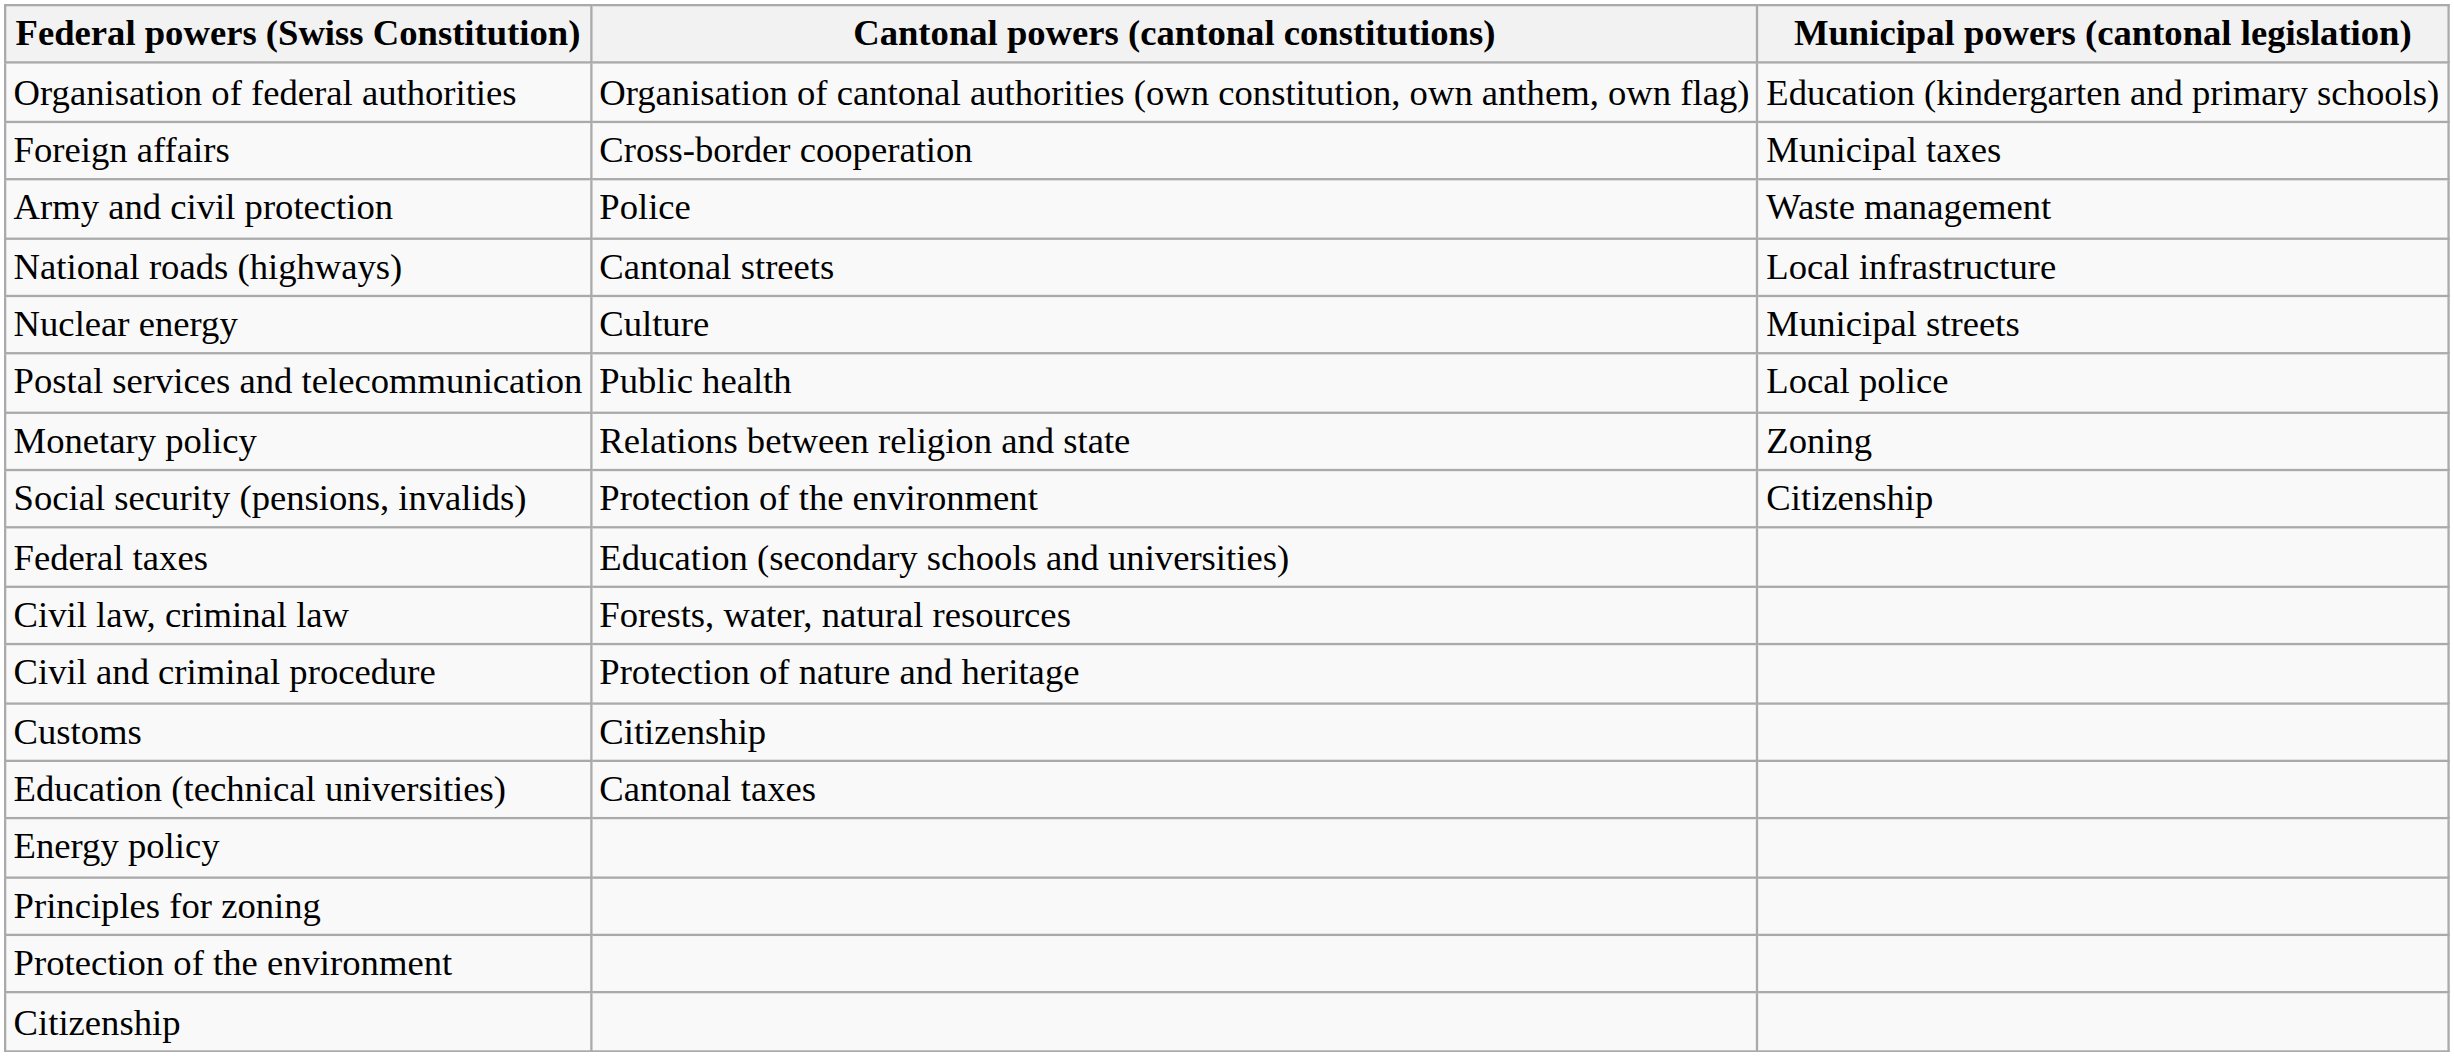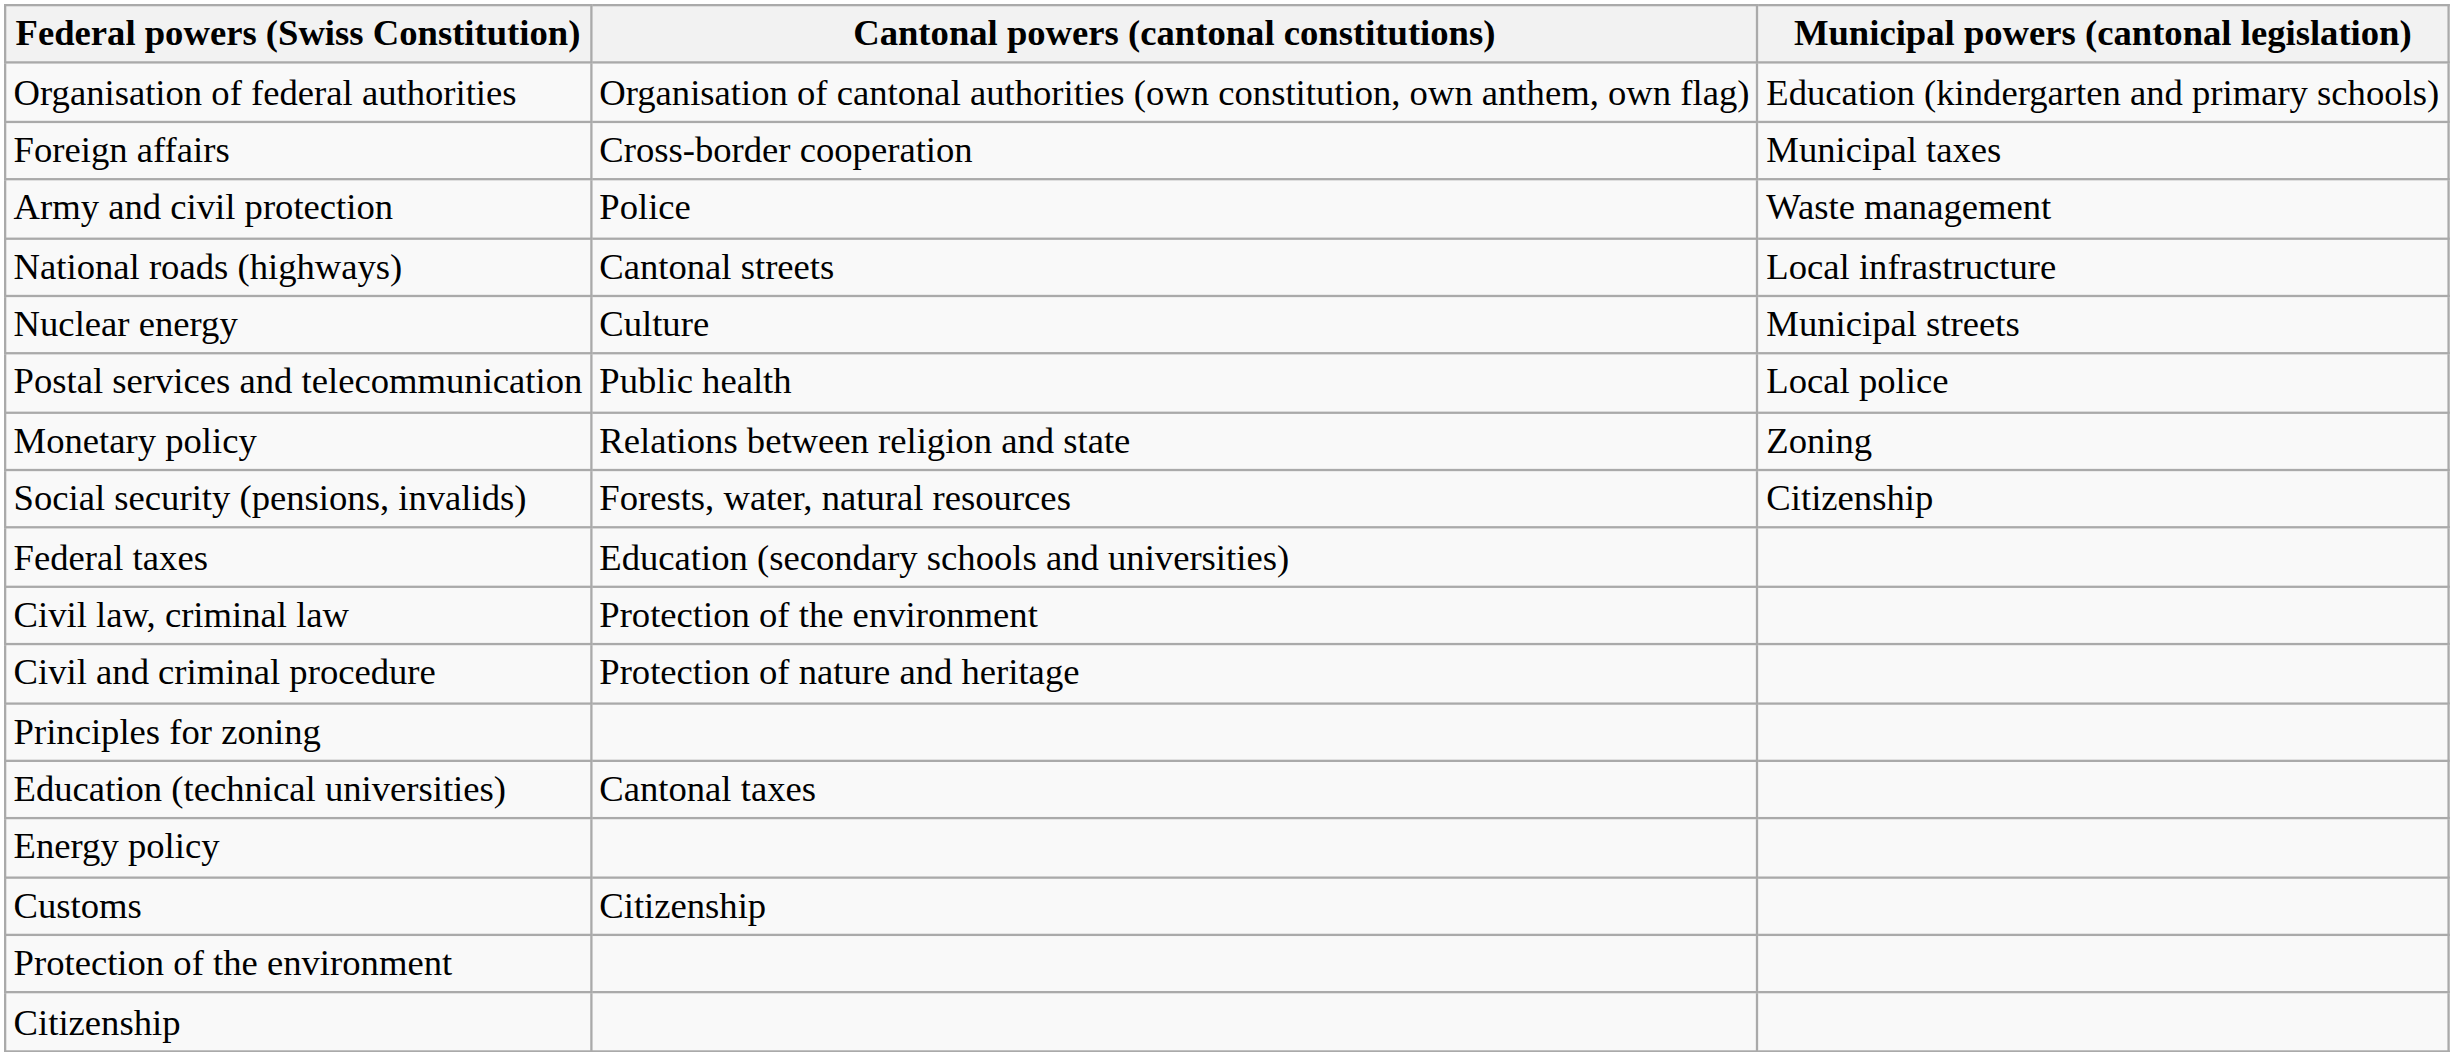Social security (pensions, invalids) | Cantonal powers (cantonal constitutions): Protection of the environment -> Forests, water, natural resources
Civil law, criminal law | Cantonal powers (cantonal constitutions): Forests, water, natural resources -> Protection of the environment
rows swapped: Customs <-> Principles for zoning
